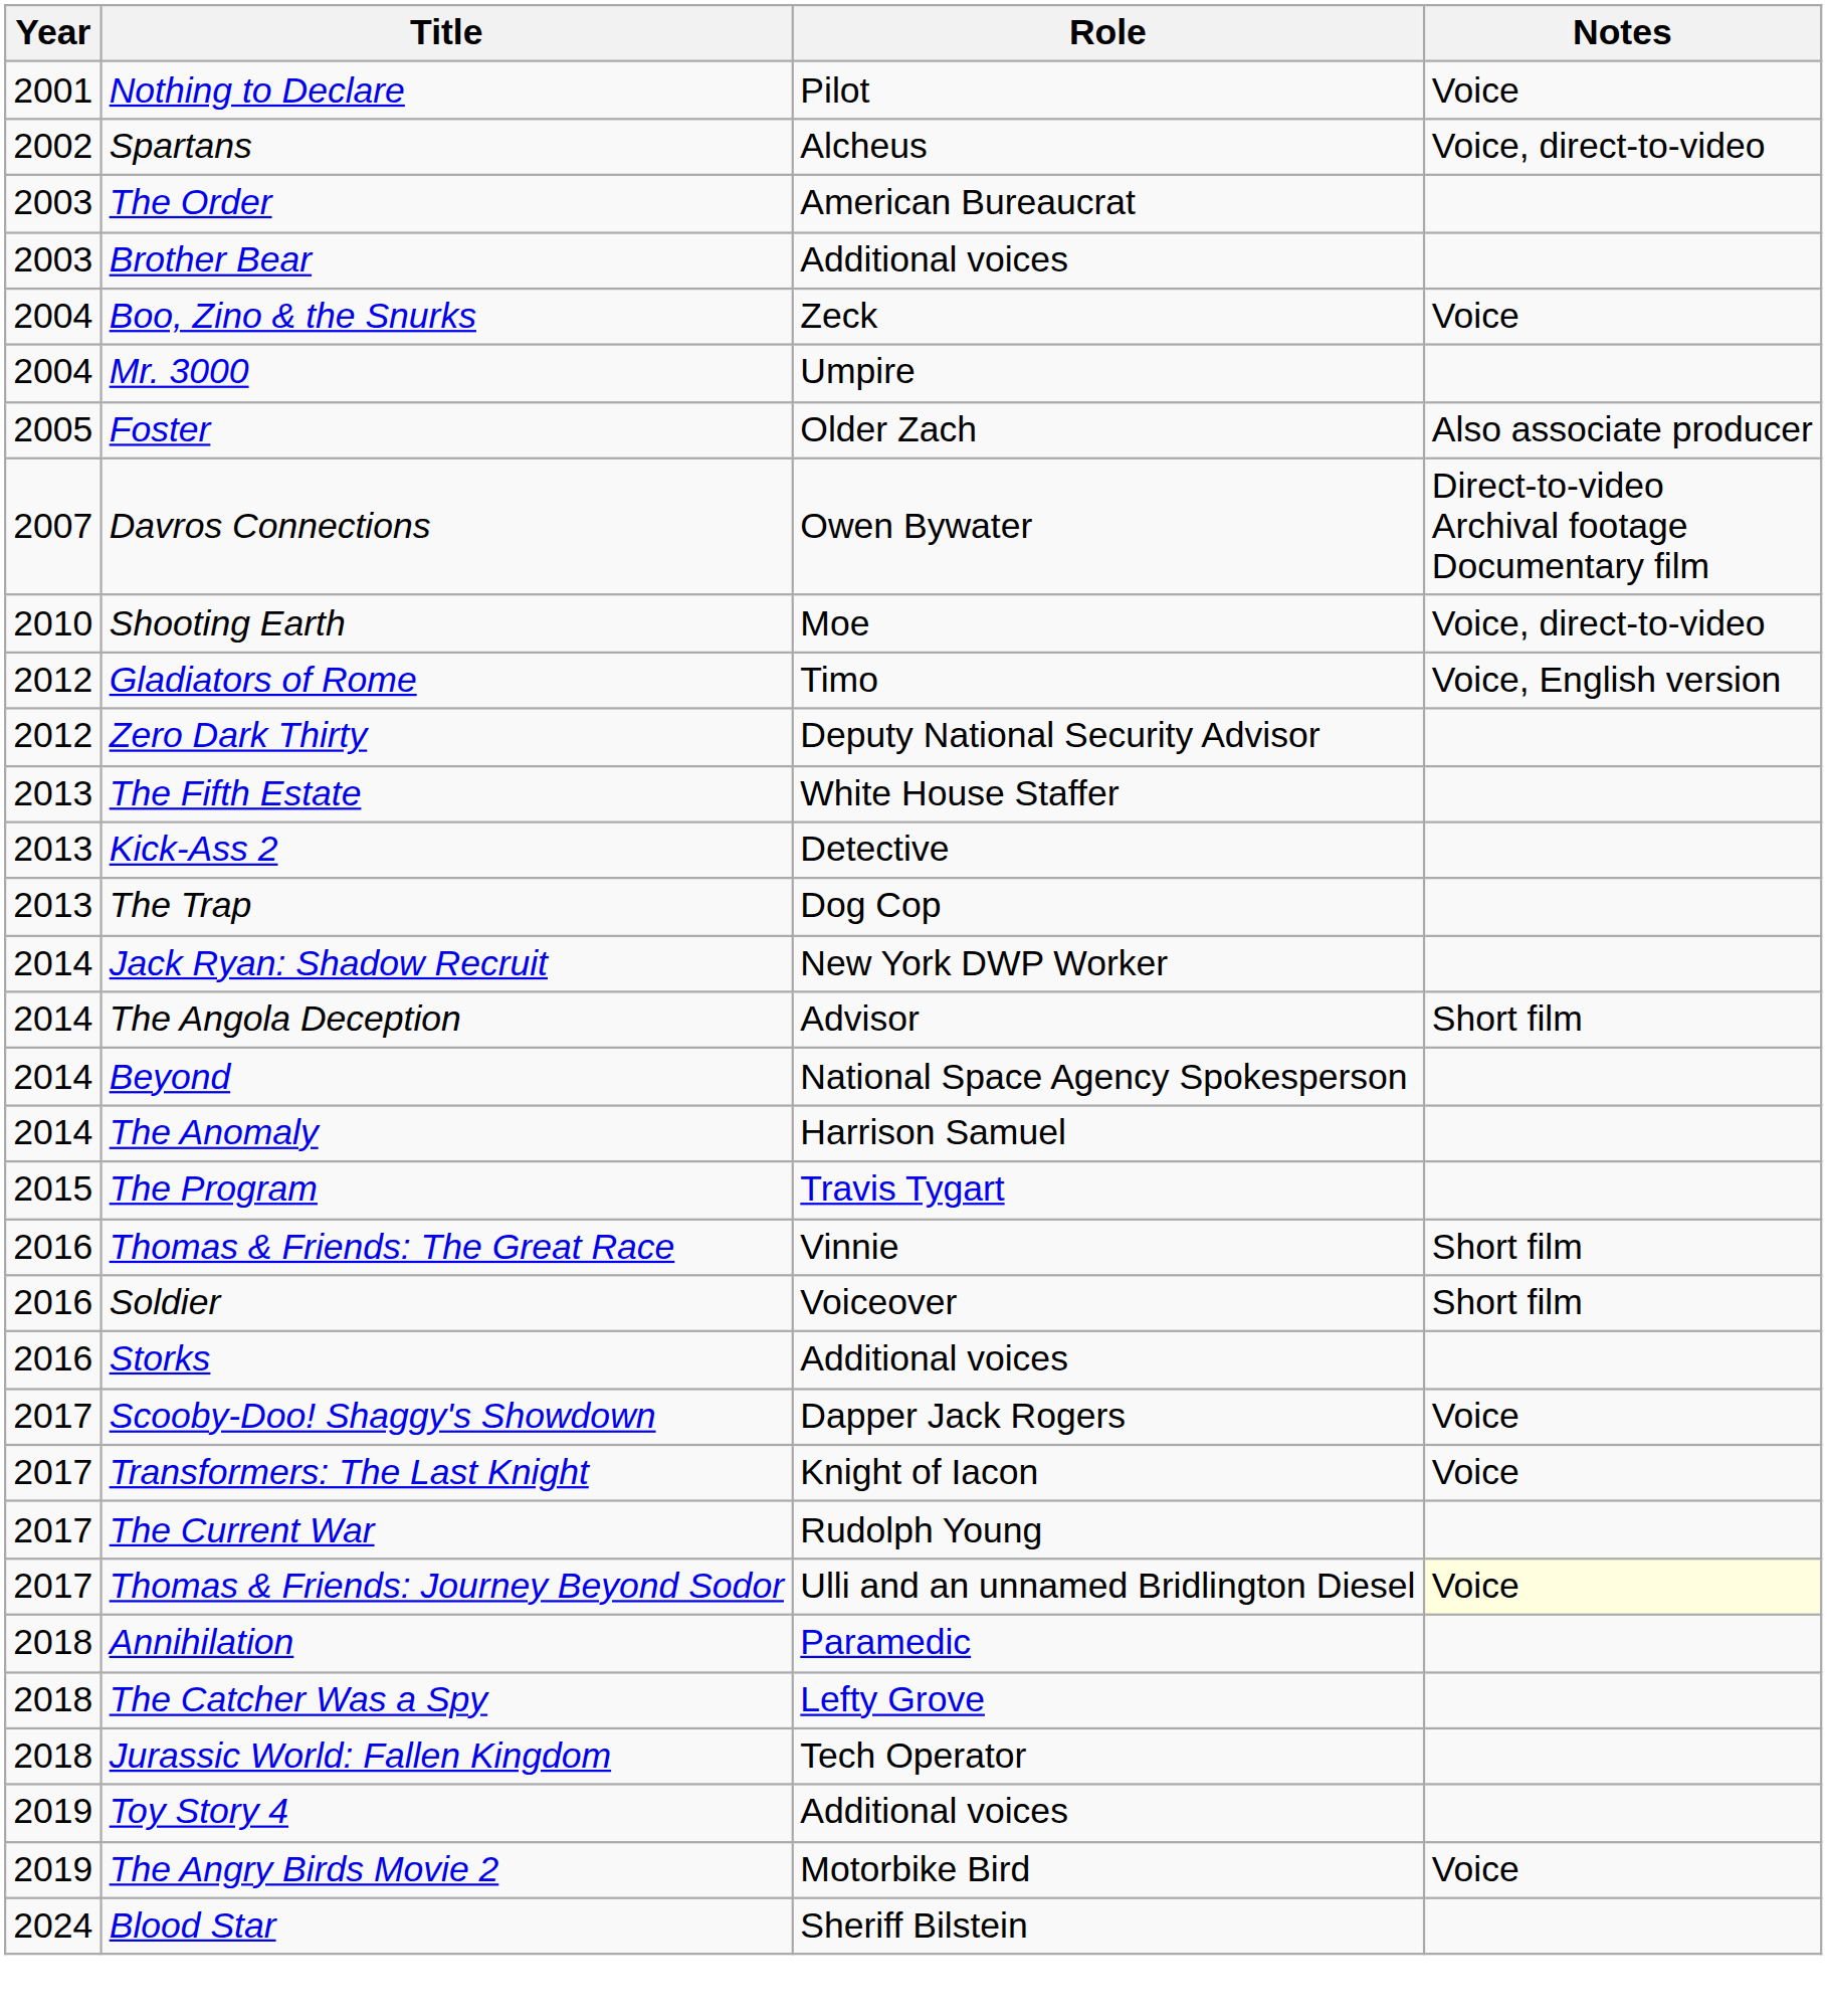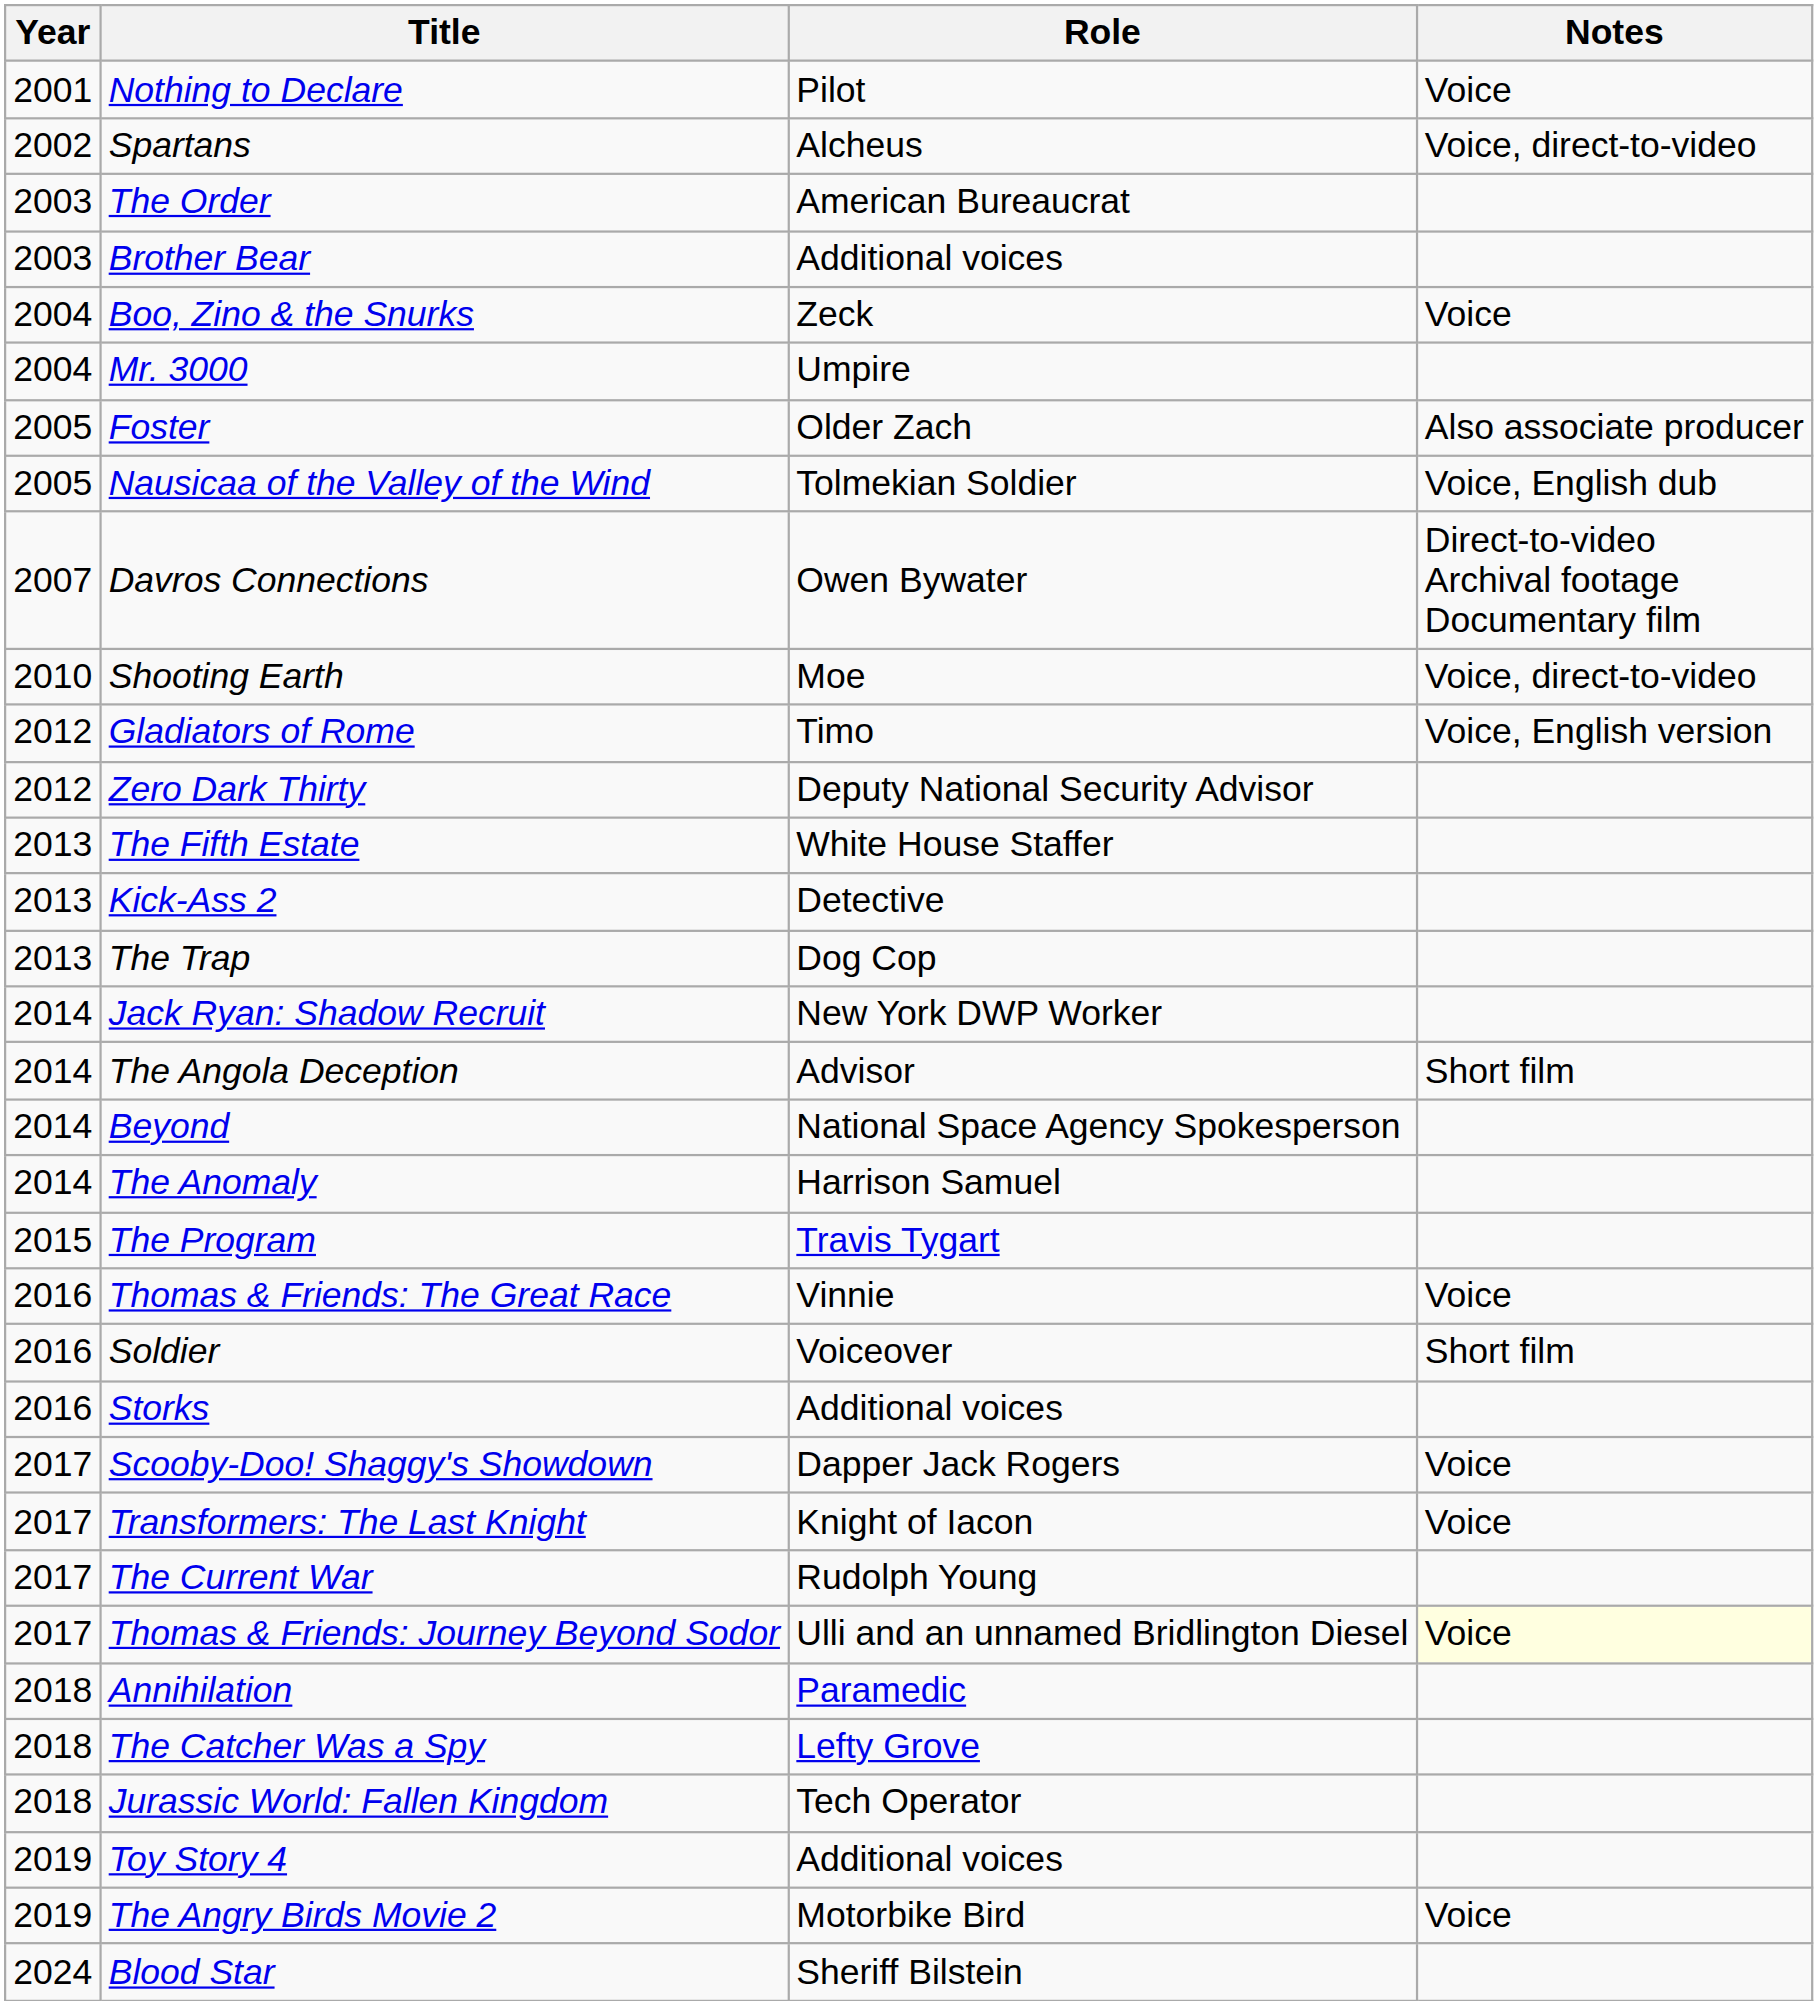+ row: 2005 | Nausicaa of the Valley of the Wind | Tolmekian Soldier | Voice, English dub
Thomas & Friends: The Great Race | Notes: Short film -> Voice
